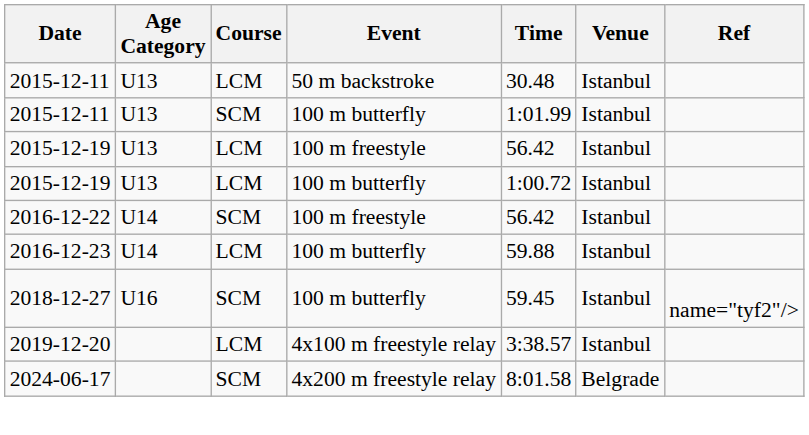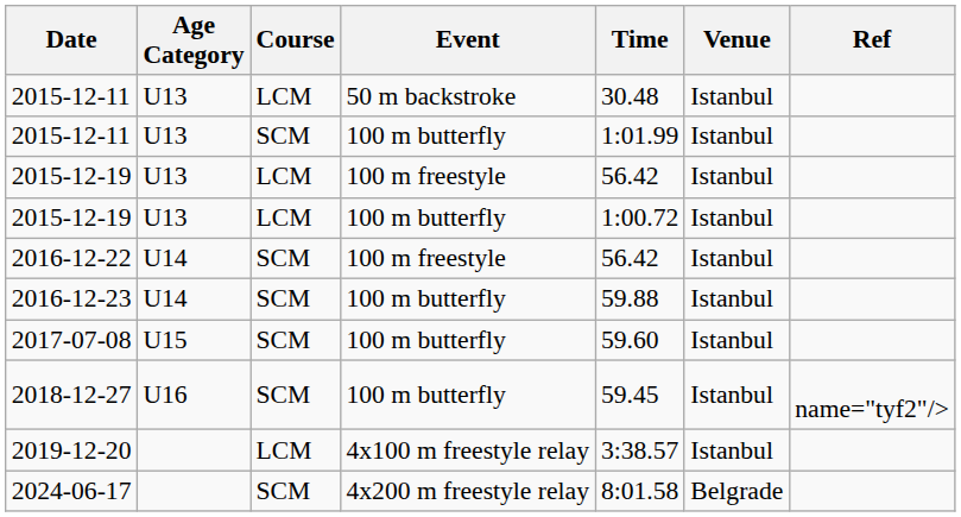2016-12-23 | Course: LCM -> SCM
+ row: 2017-07-08 | U15 | SCM | 100 m butterfly | 59.60 | Istanbul
